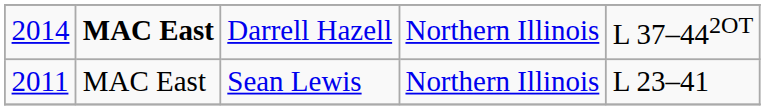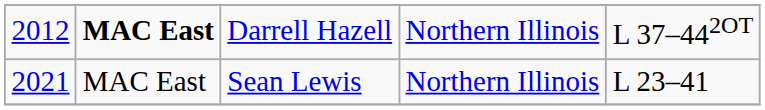Darrell Hazell | column 1: 2014 -> 2012
Sean Lewis | column 1: 2011 -> 2021
